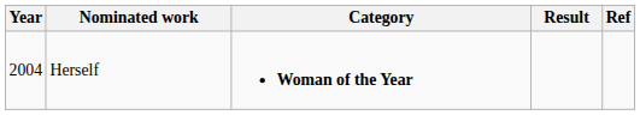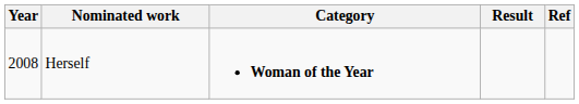Herself | Year: 2004 -> 2008
